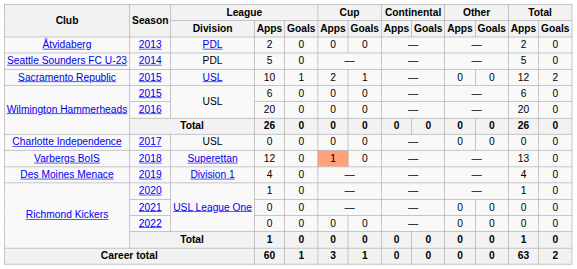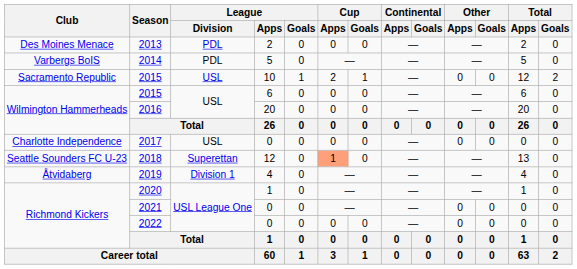2013 | Club: Åtvidaberg -> Des Moines Menace
2014 | Club: Seattle Sounders FC U-23 -> Varbergs BoIS
2018 | Club: Varbergs BoIS -> Seattle Sounders FC U-23
2019 | Club: Des Moines Menace -> Åtvidaberg
